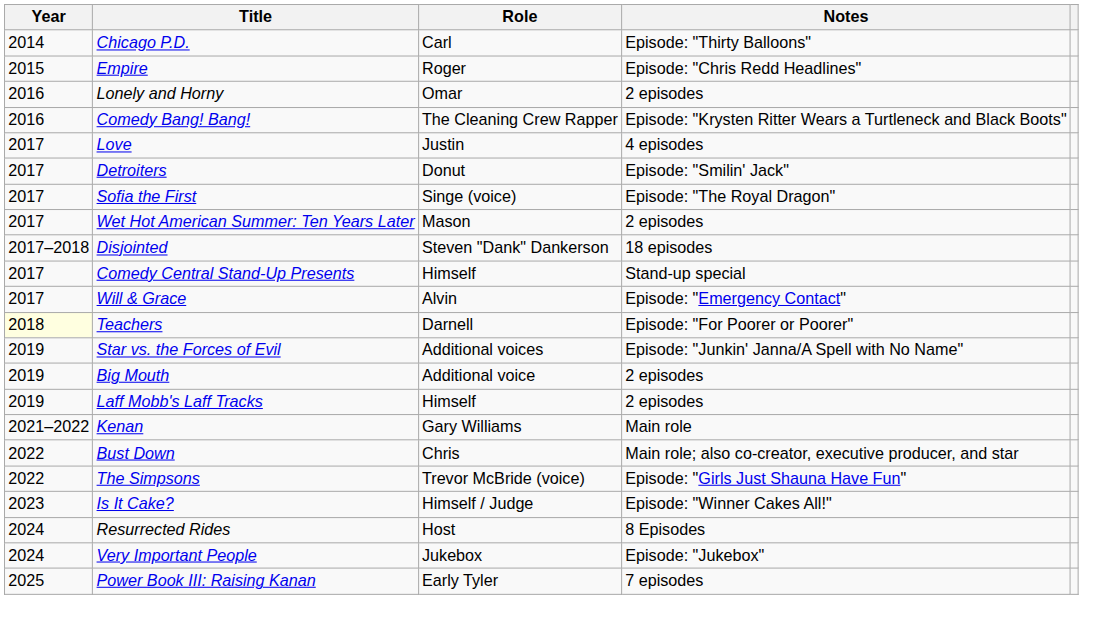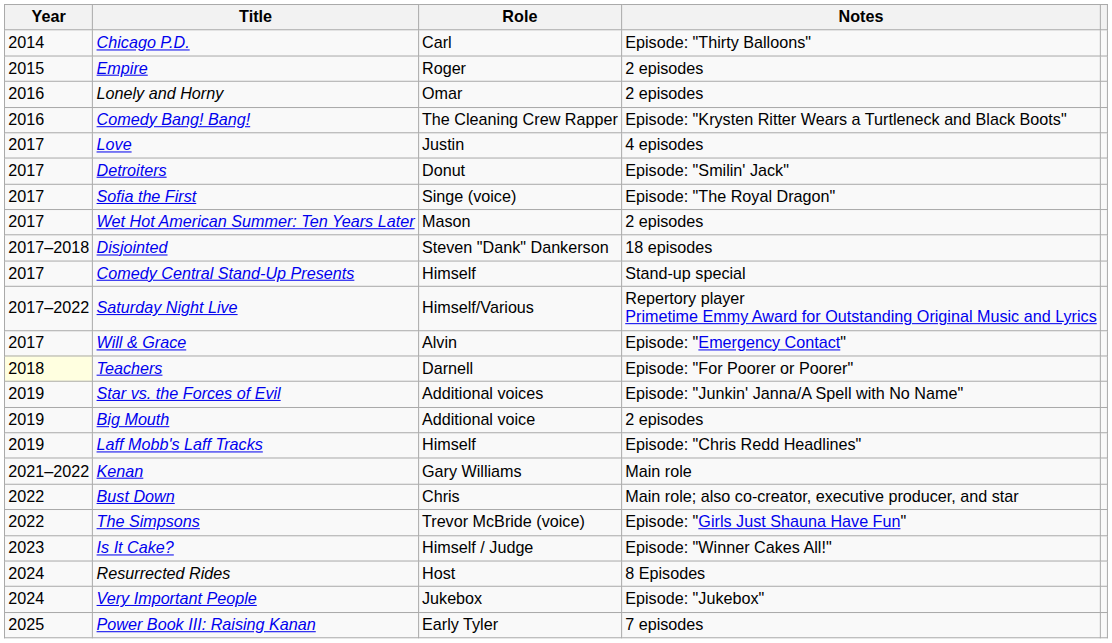Empire | Notes: Episode: "Chris Redd Headlines" -> 2 episodes
+ row: 2017–2022 | Saturday Night Live | Himself/Various | Repertory player Primetime Emmy Award for Outstanding Original Music and Lyrics
Laff Mobb's Laff Tracks | Notes: 2 episodes -> Episode: "Chris Redd Headlines"
